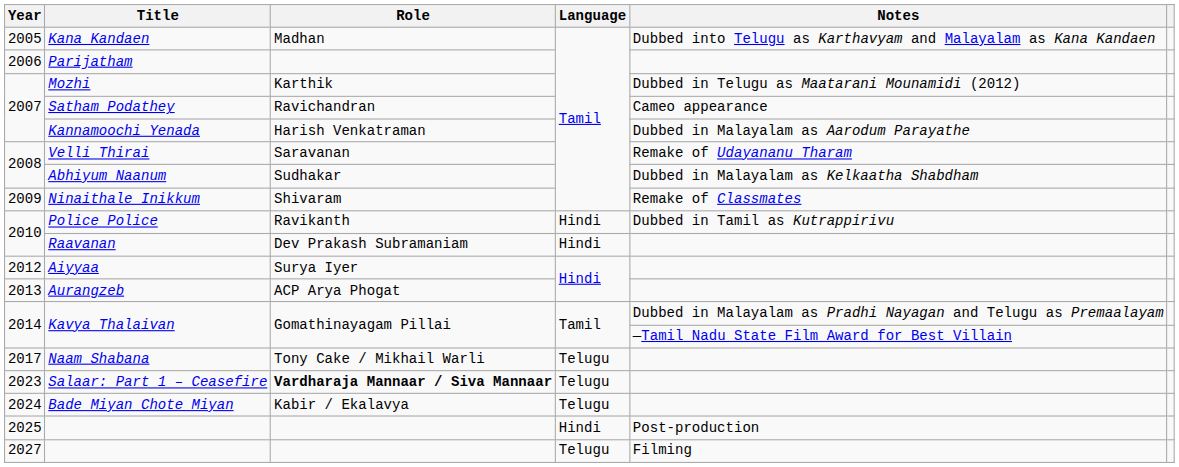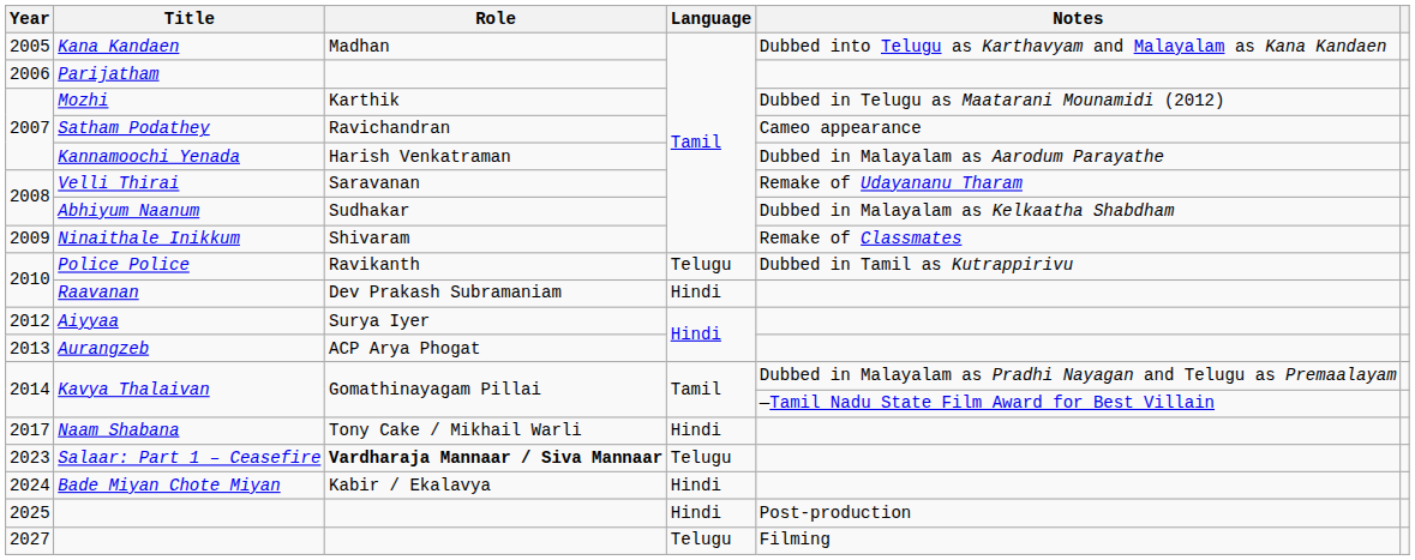Police Police | Language: Hindi -> Telugu
Naam Shabana | Language: Telugu -> Hindi
Bade Miyan Chote Miyan | Language: Telugu -> Hindi
